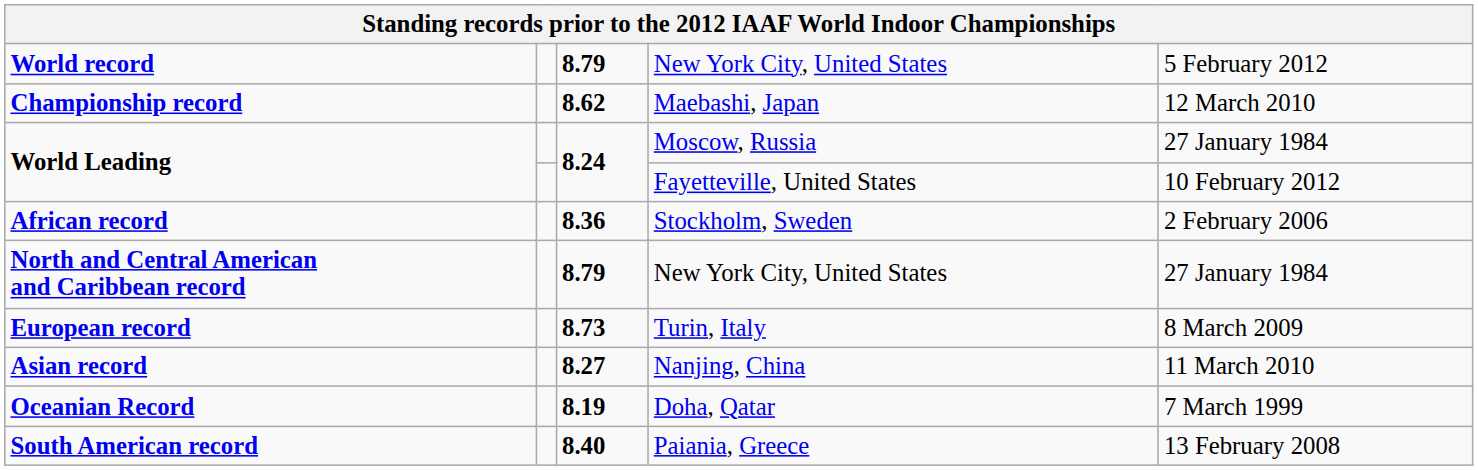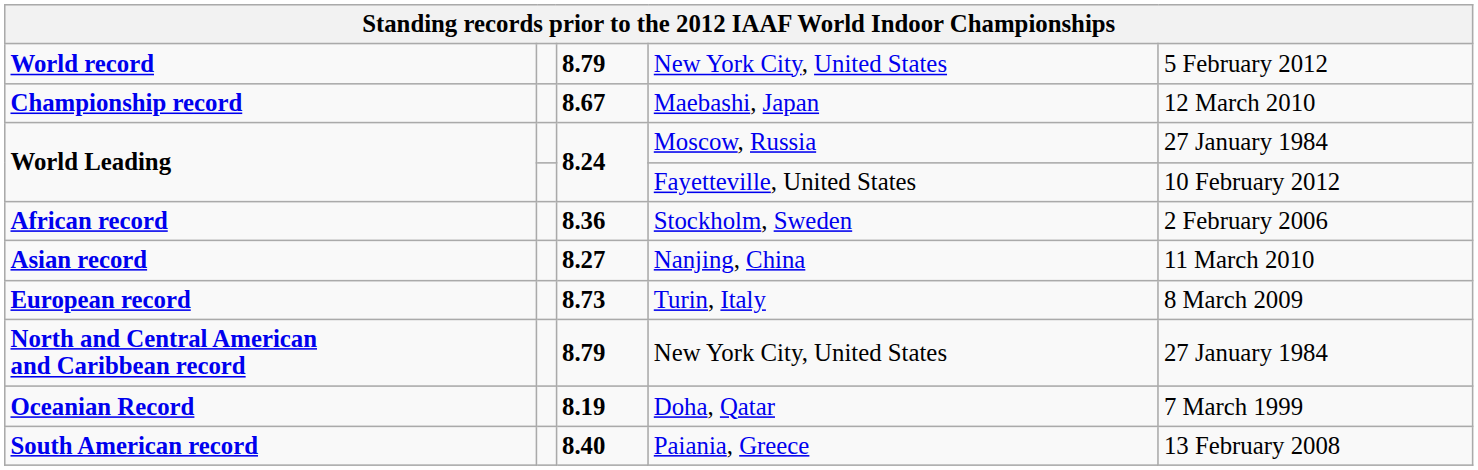Championship record | column 3: 8.62 -> 8.67
rows swapped: Asian record <-> North and Central American and Caribbean record
